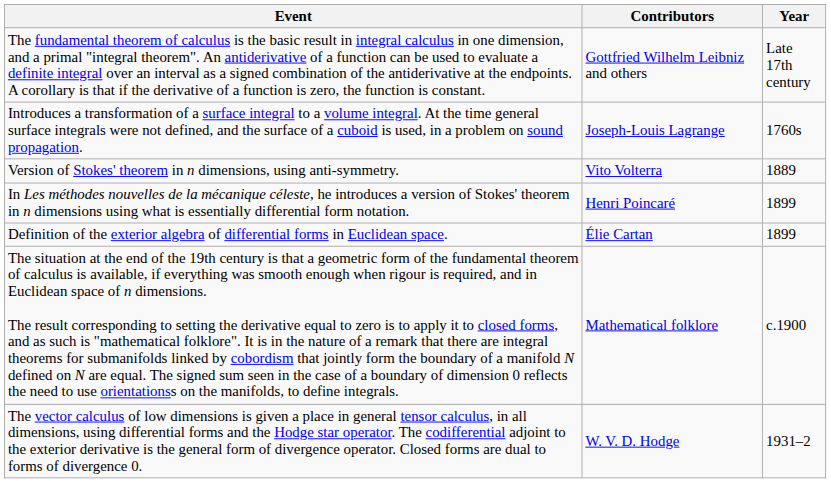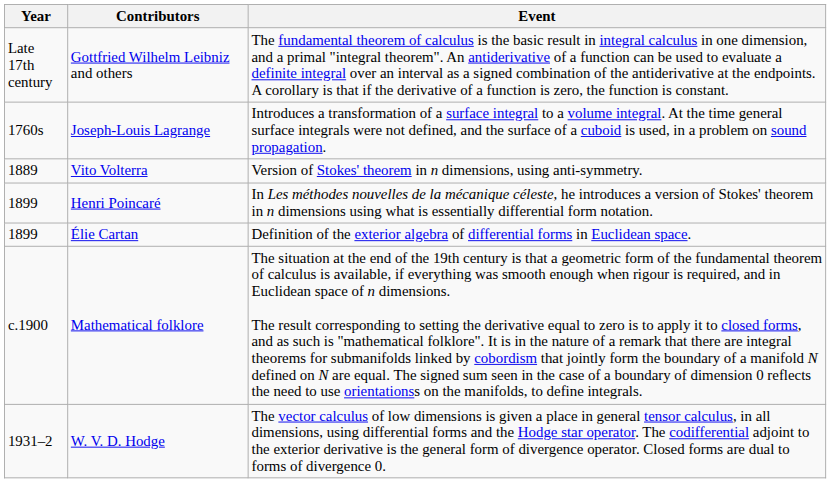columns swapped: Year <-> Event
